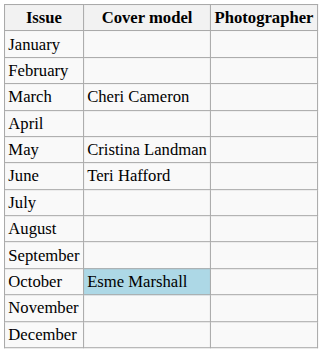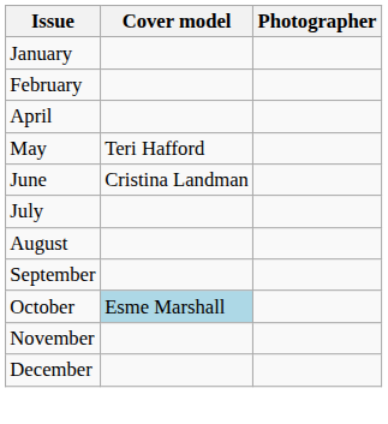- row: March | Cheri Cameron
May | Cover model: Cristina Landman -> Teri Hafford
June | Cover model: Teri Hafford -> Cristina Landman
